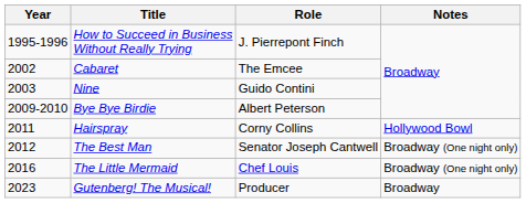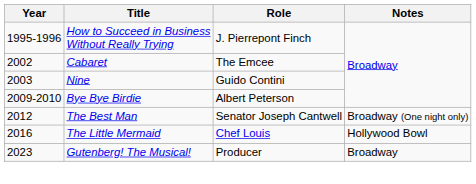- row: 2011 | Hairspray | Corny Collins | Hollywood Bowl
The Little Mermaid | Notes: Broadway (One night only) -> Hollywood Bowl
